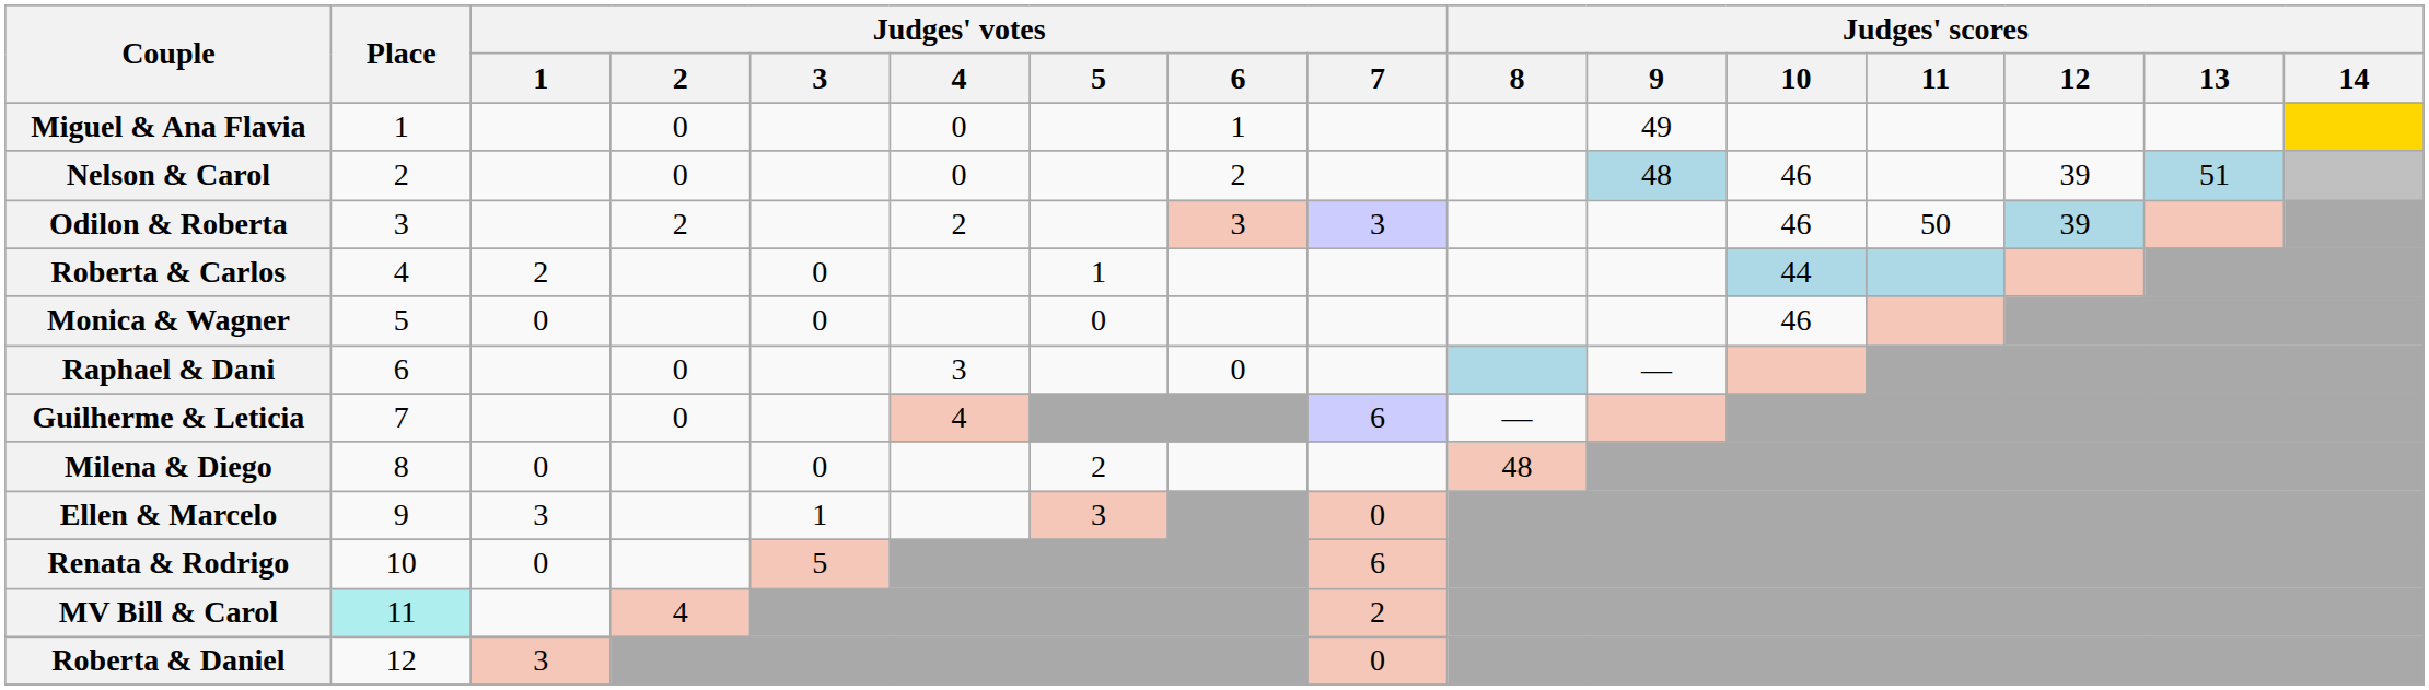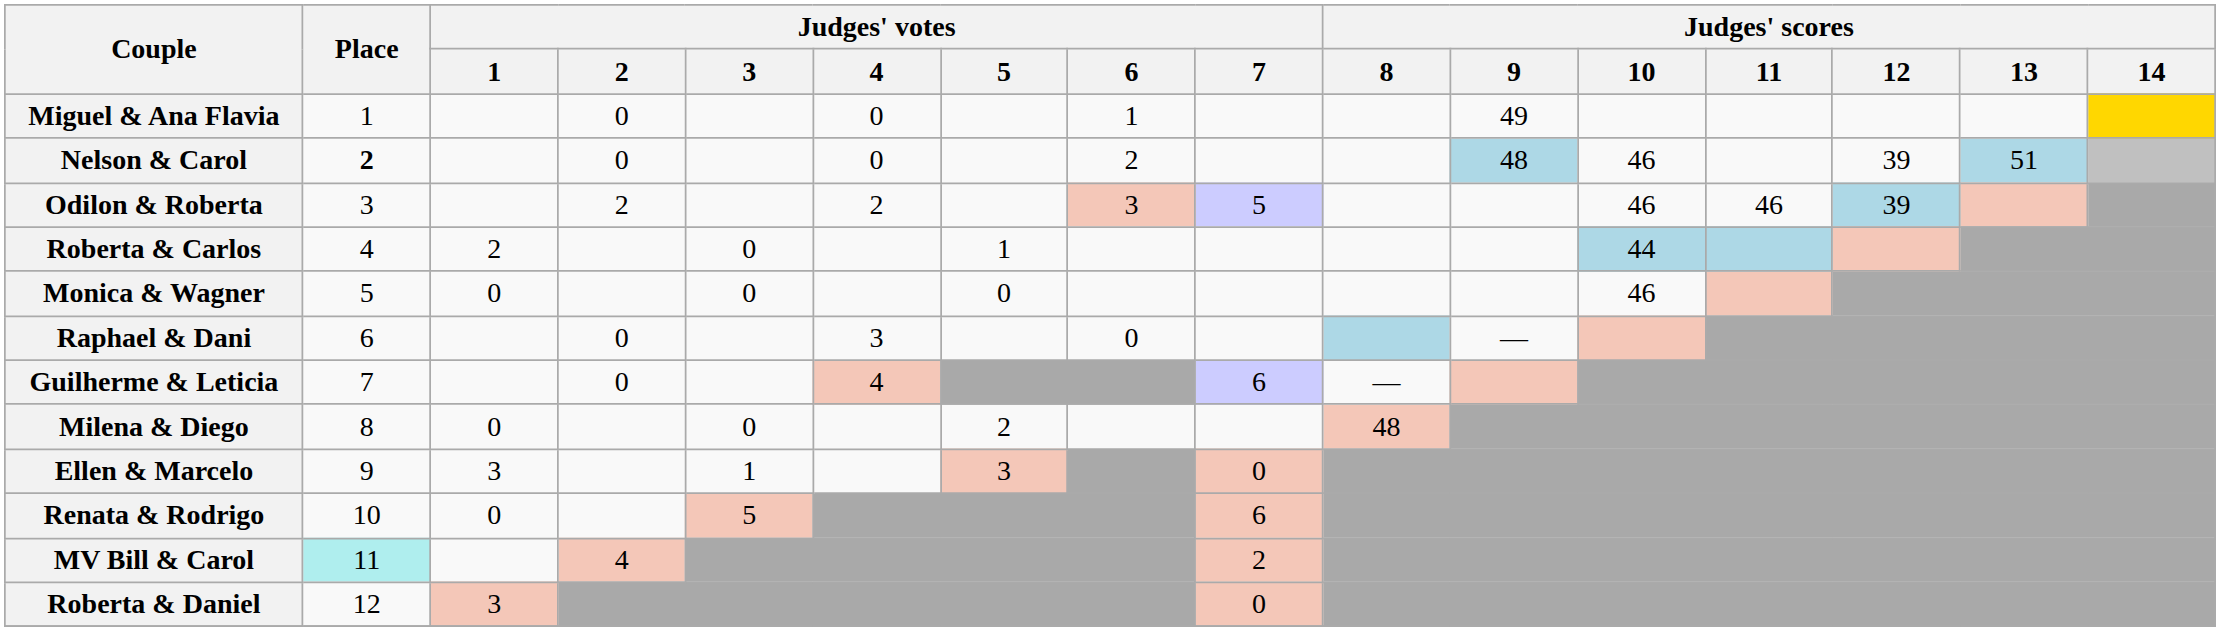Nelson & Carol | Place: normal -> bold
Odilon & Roberta | Judges' votes / 7: 3 -> 5
Odilon & Roberta | Judges' scores / 11: 50 -> 46
